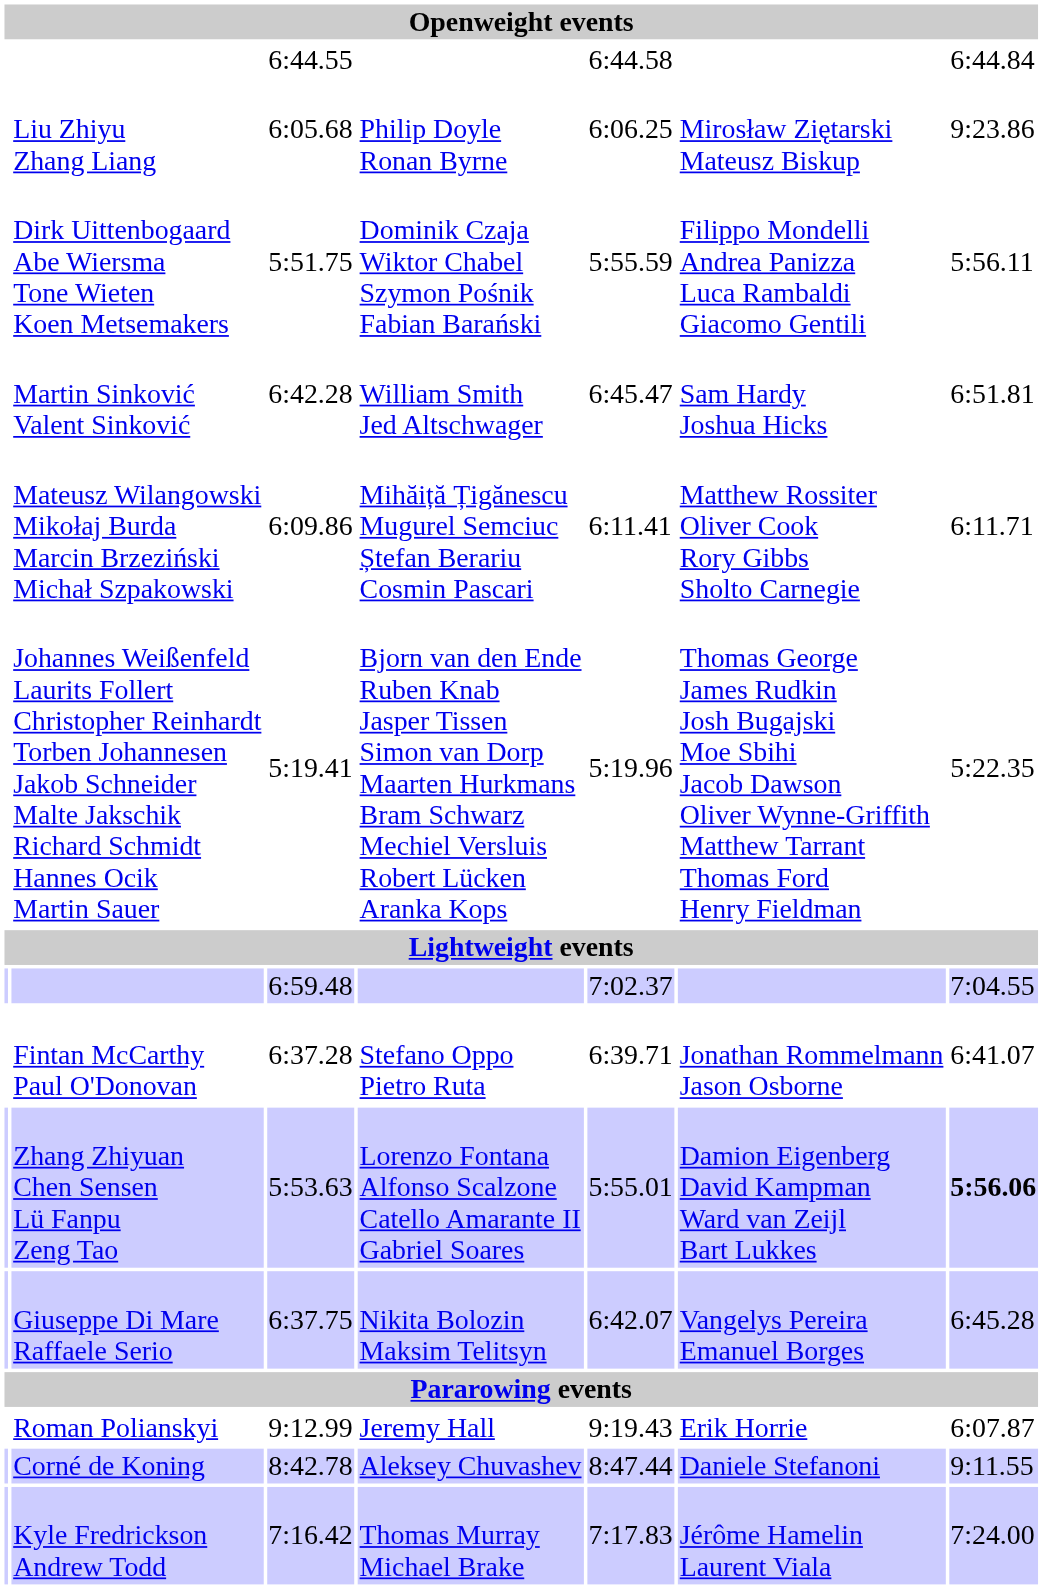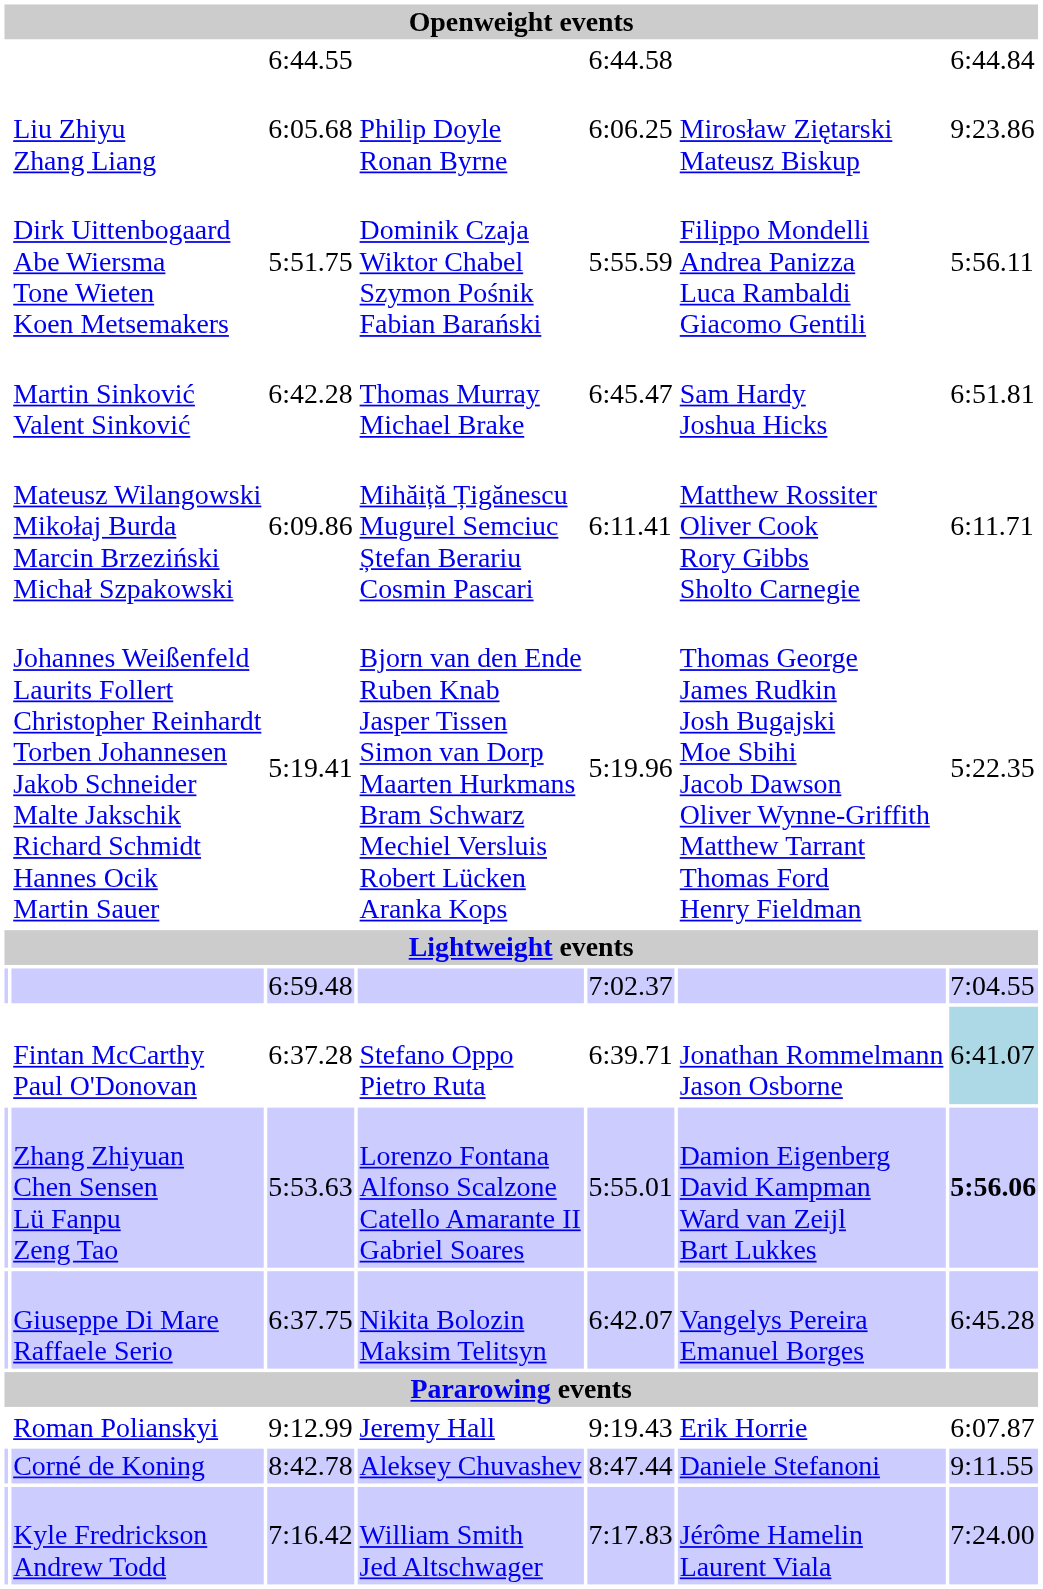Martin Sinković Valent Sinković | column 4: William Smith Jed Altschwager -> Thomas Murray Michael Brake
Fintan McCarthy Paul O'Donovan | column 7: no background -> lightblue background
Kyle Fredrickson Andrew Todd | column 4: Thomas Murray Michael Brake -> William Smith Jed Altschwager
